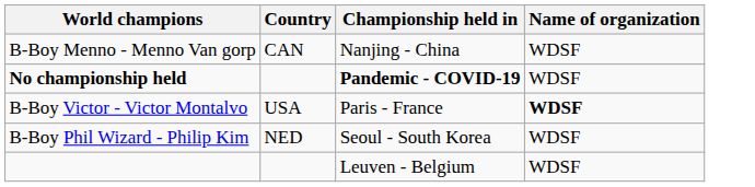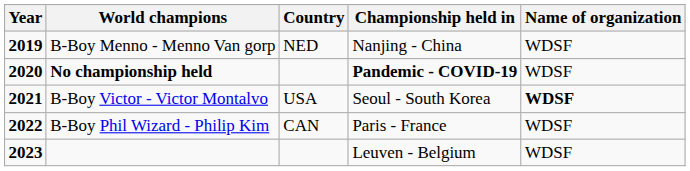+ column: Year | 2019 | 2020 | 2021 | 2022 | 2023
B-Boy Menno - Menno Van gorp | Country: CAN -> NED
B-Boy Victor - Victor Montalvo | Championship held in: Paris - France -> Seoul - South Korea
B-Boy Phil Wizard - Philip Kim | Country: NED -> CAN
B-Boy Phil Wizard - Philip Kim | Championship held in: Seoul - South Korea -> Paris - France
